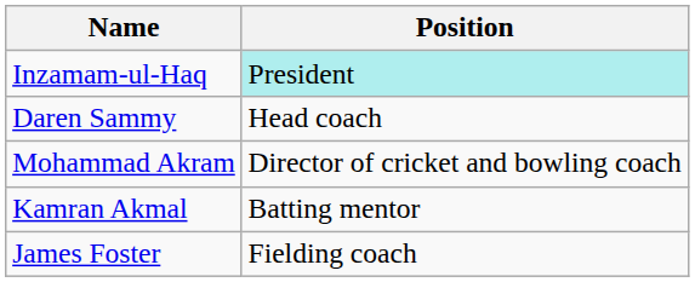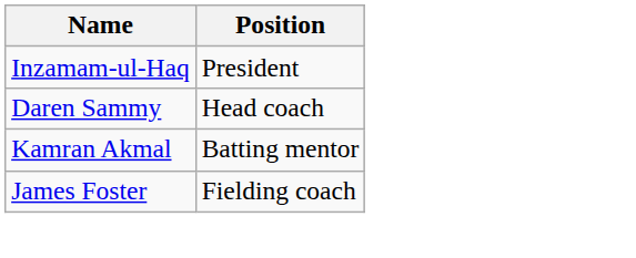Inzamam-ul-Haq | Position: paleturquoise background -> no background
- row: Mohammad Akram | Director of cricket and bowling coach
